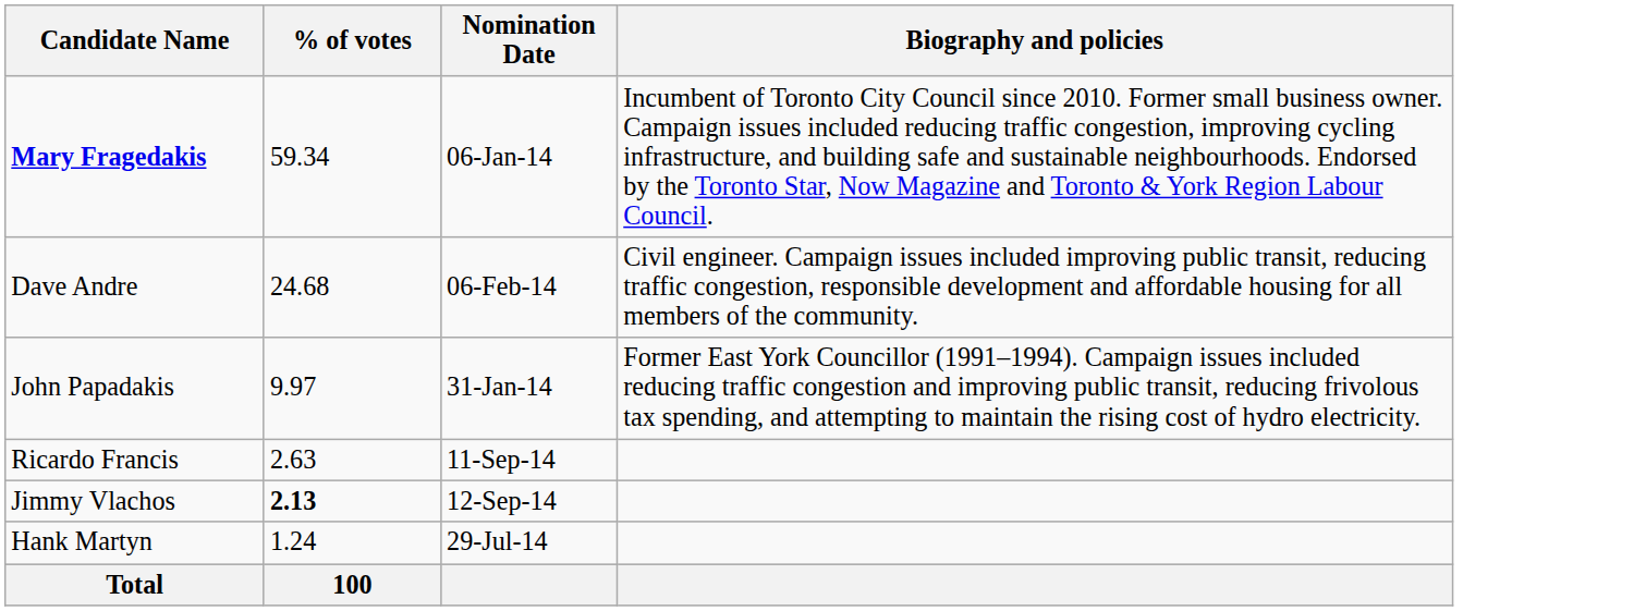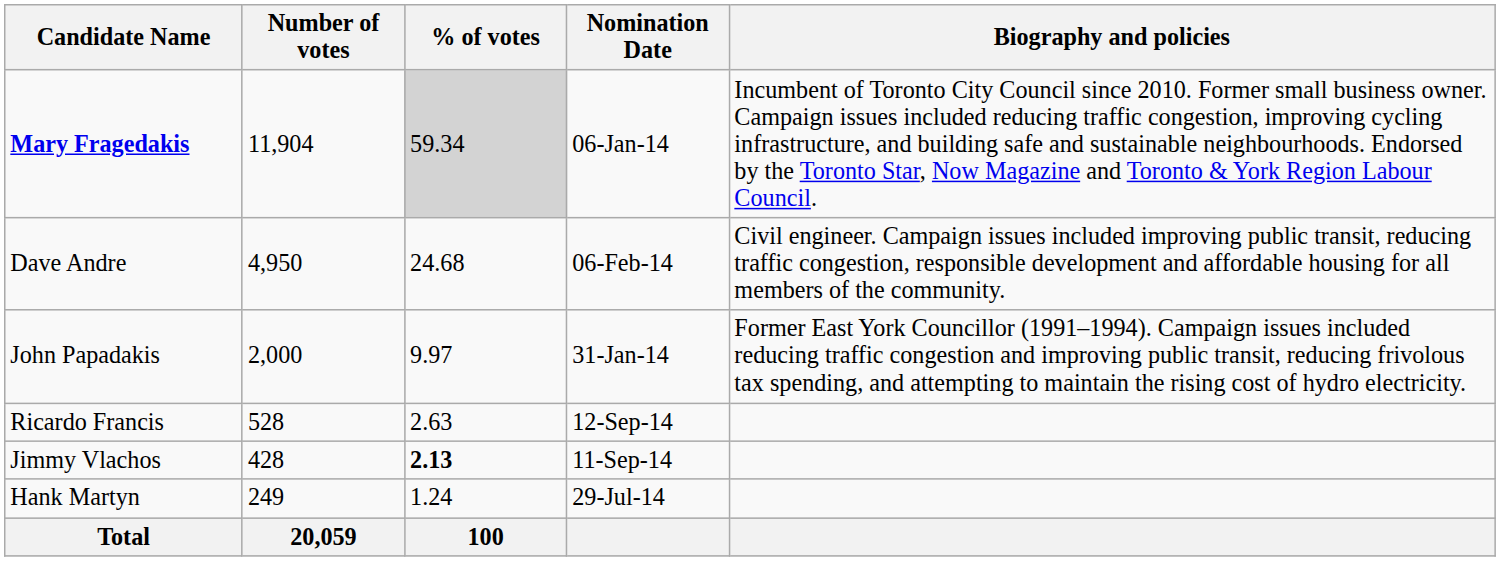+ column: Number of votes | 11,904 | 4,950 | 2,000 | 528 | 428 | 249 | 20,059
Mary Fragedakis | % of votes: no background -> lightgrey background
Ricardo Francis | Nomination Date: 11-Sep-14 -> 12-Sep-14
Jimmy Vlachos | Nomination Date: 12-Sep-14 -> 11-Sep-14
